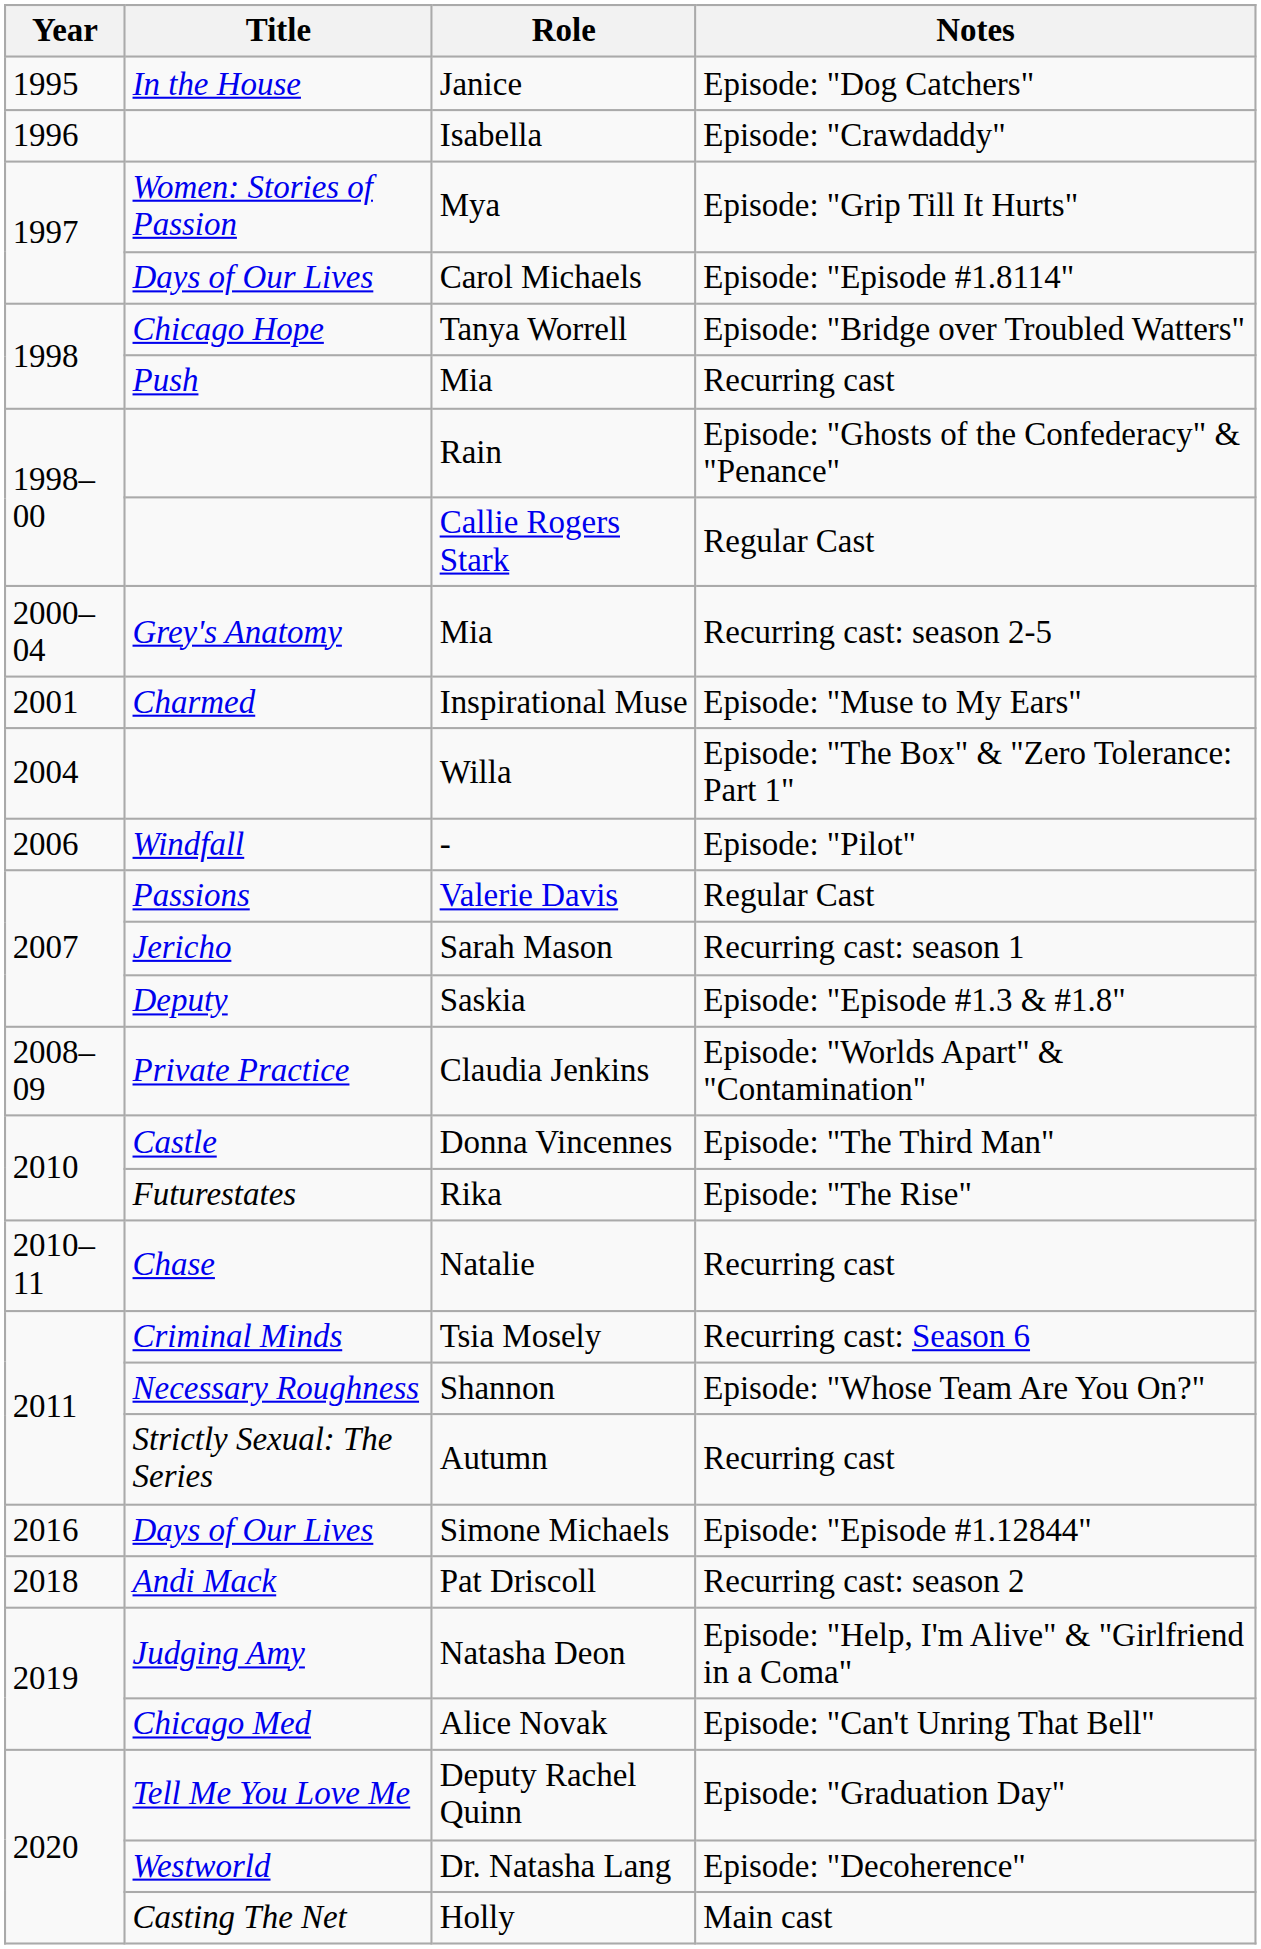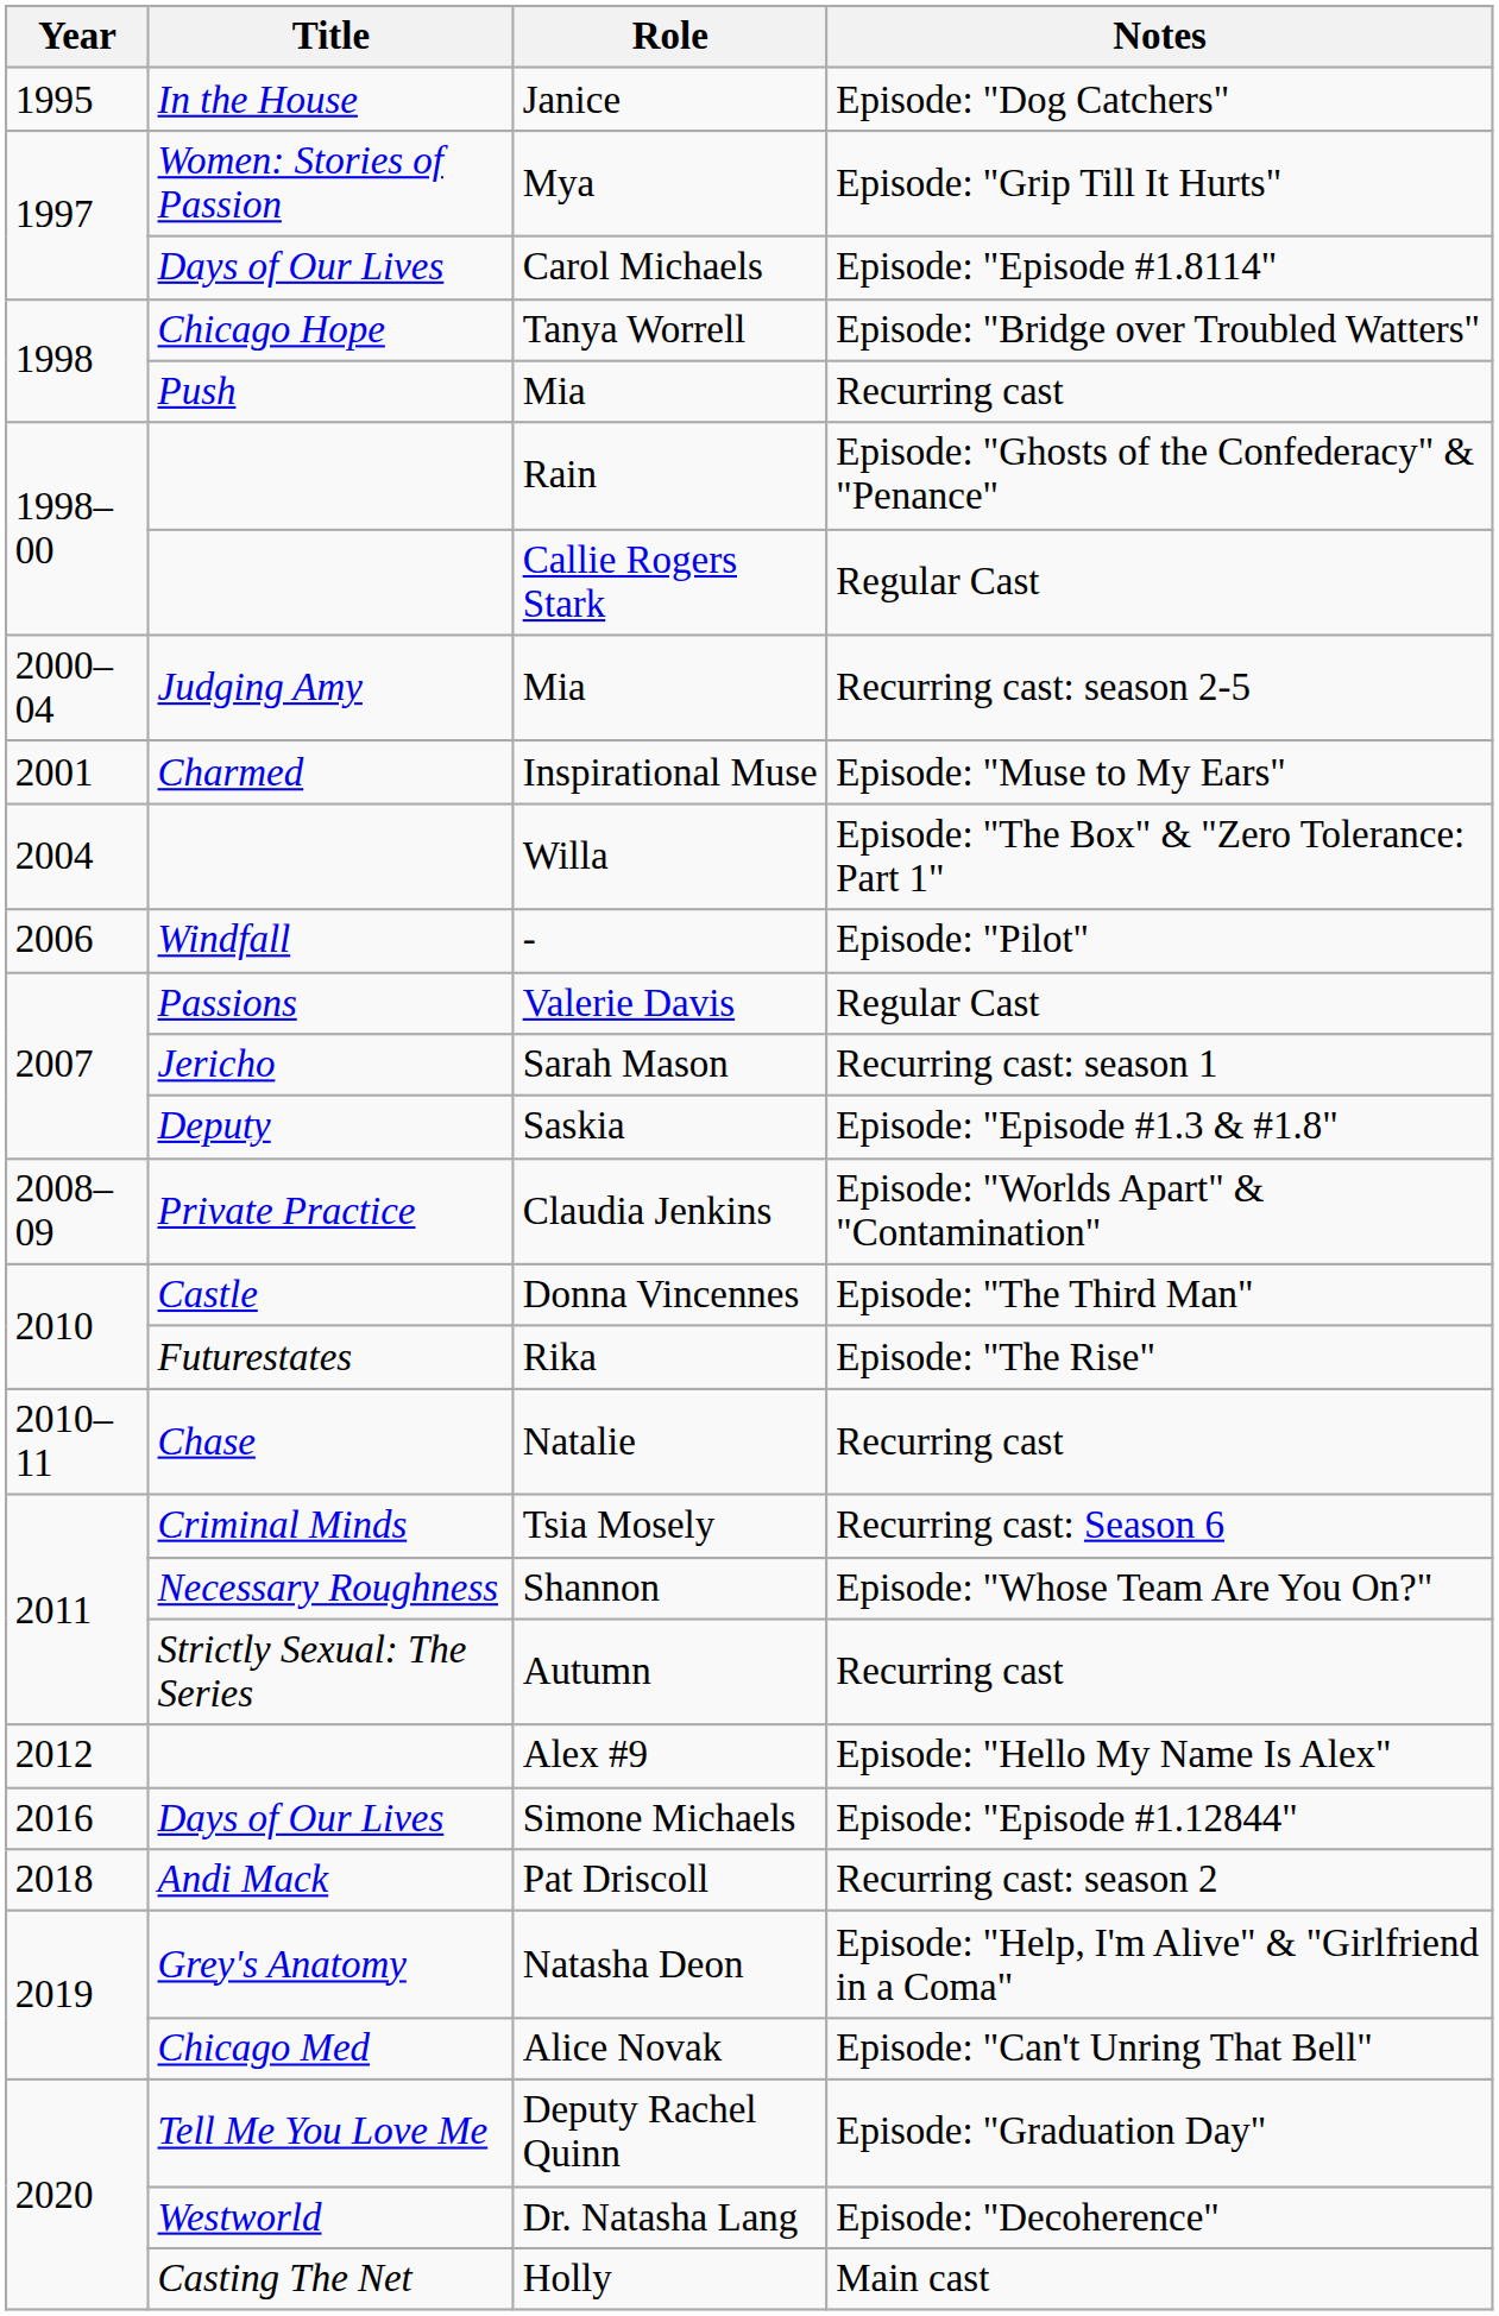- row: 1996 | Isabella | Episode: "Crawdaddy"
Mia / Recurring cast: season 2-5 | Title: Grey's Anatomy -> Judging Amy
+ row: 2012 | Alex #9 | Episode: "Hello My Name Is Alex"
Natasha Deon | Title: Judging Amy -> Grey's Anatomy
